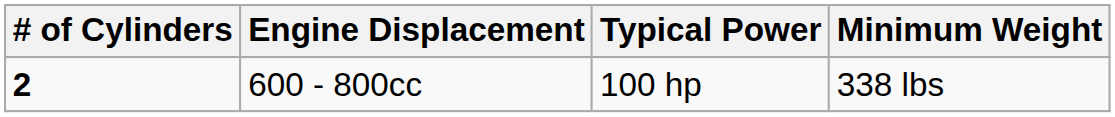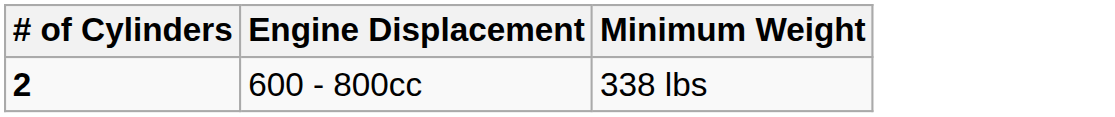- column: Typical Power | 100 hp
